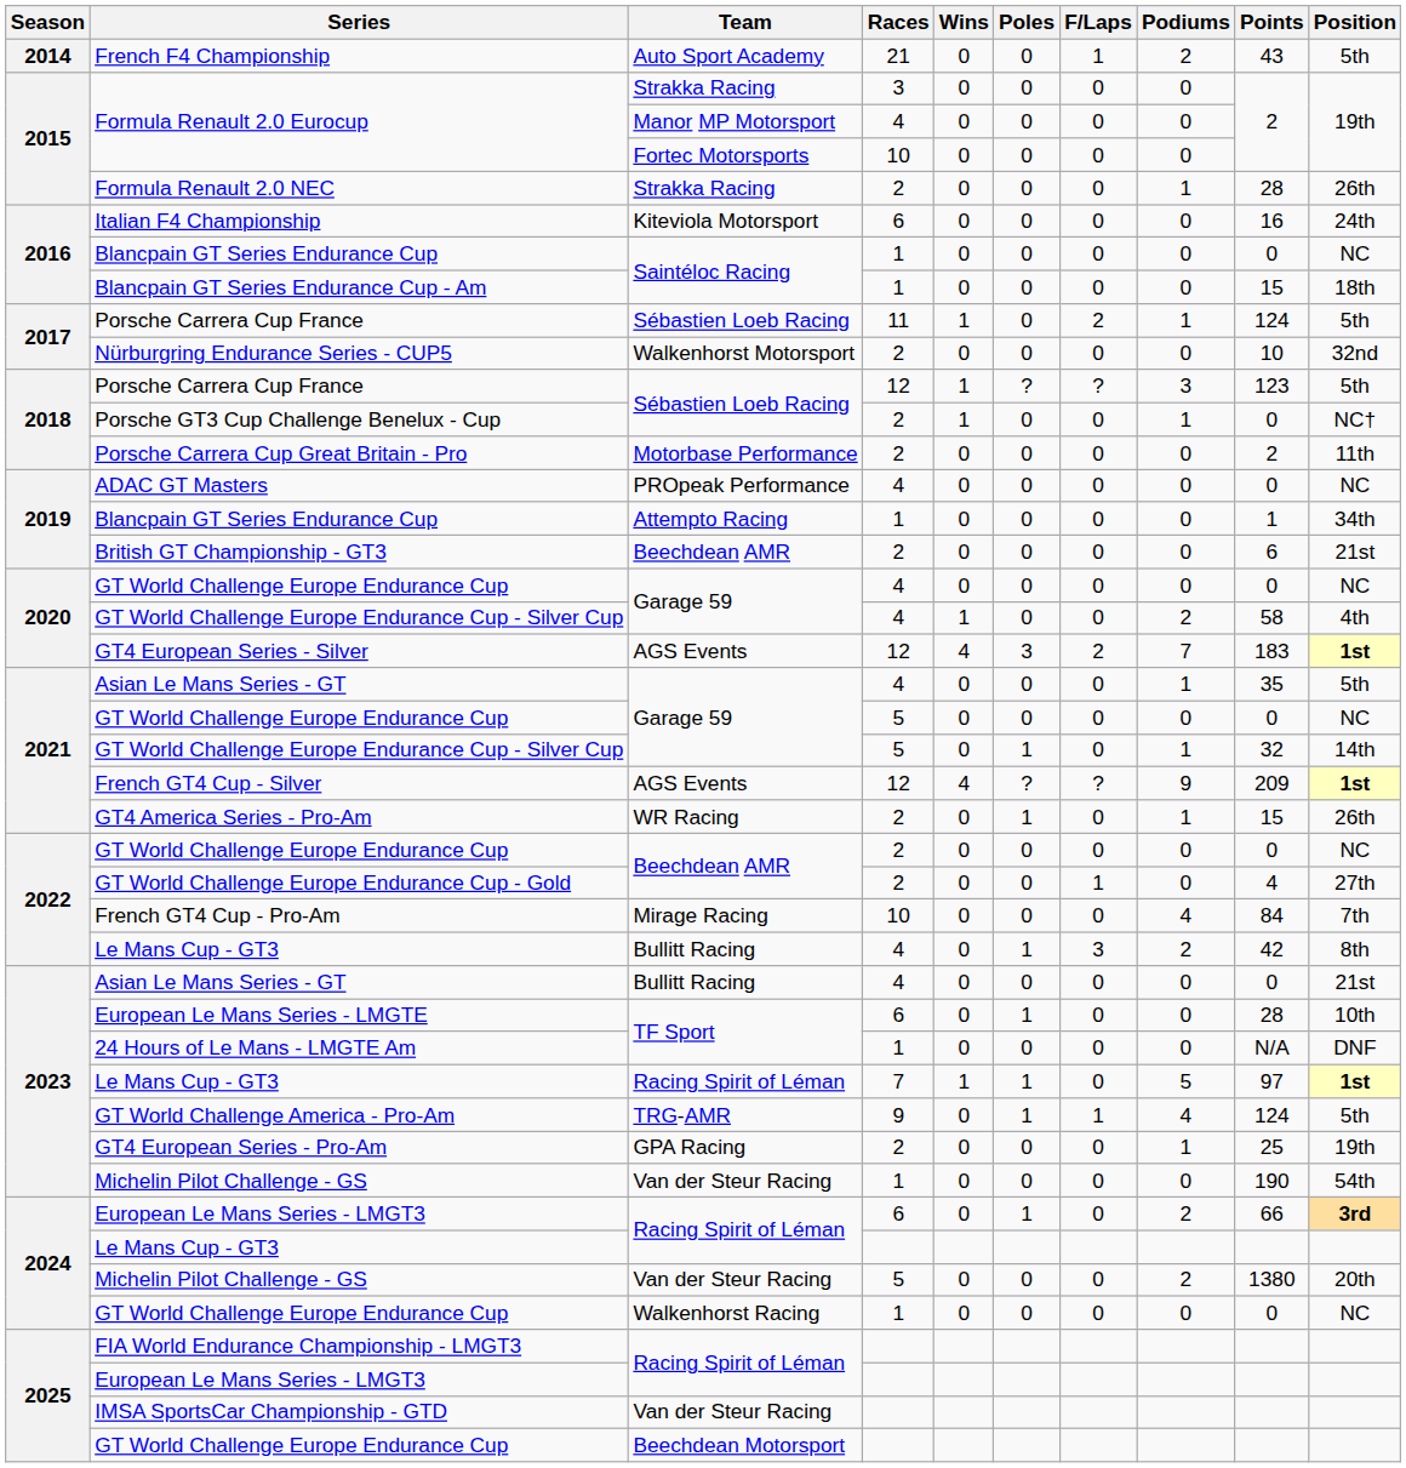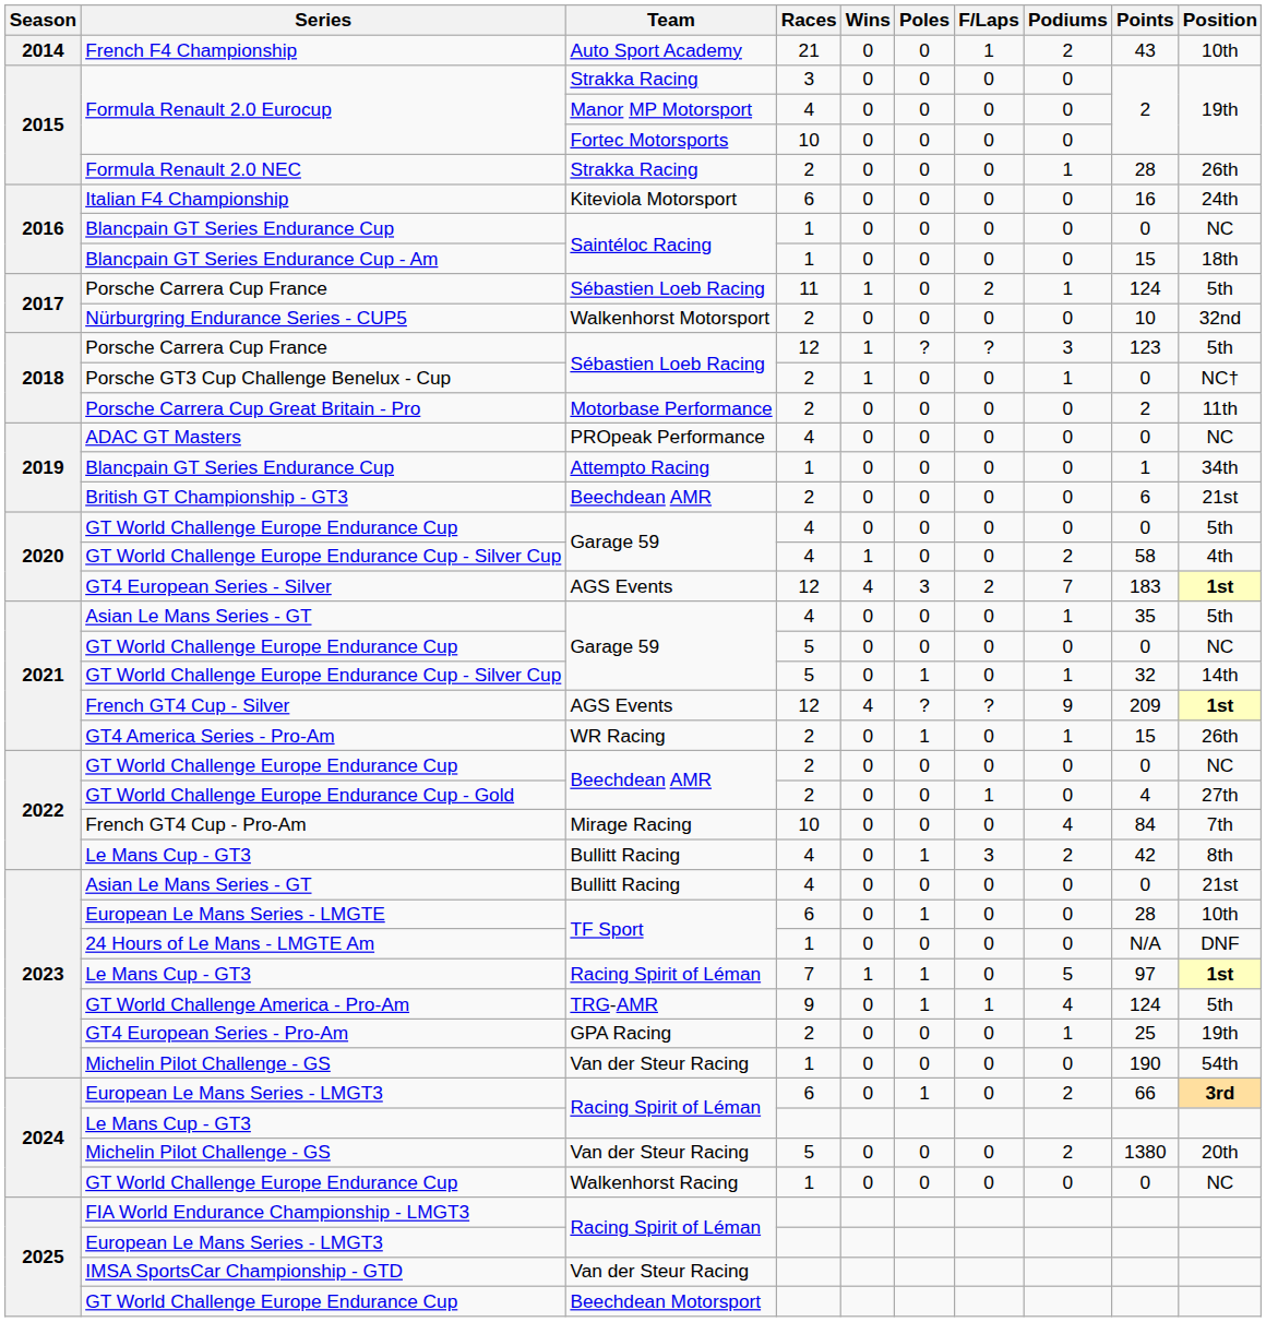French F4 Championship | Position: 5th -> 10th
GT World Challenge Europe Endurance Cup / 4 | Position: NC -> 5th
